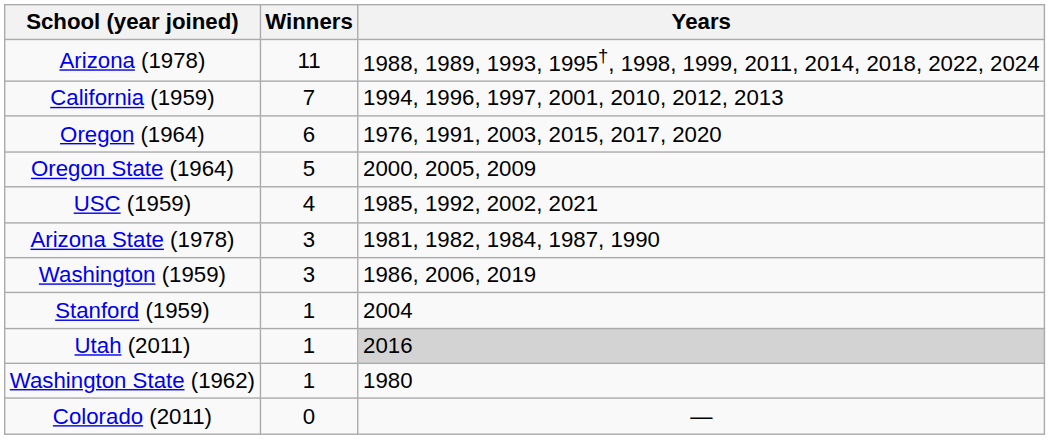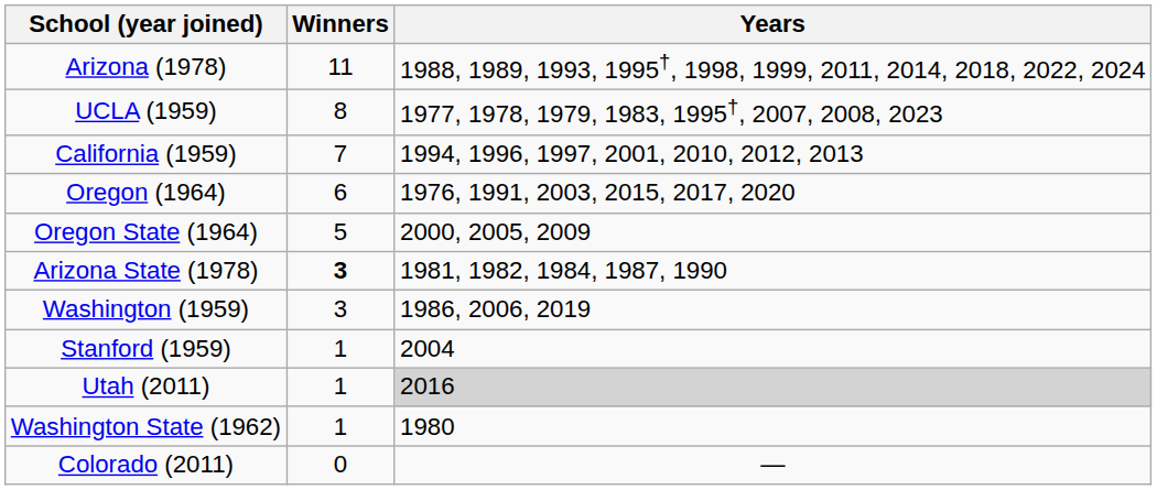+ row: UCLA (1959) | 8 | 1977, 1978, 1979, 1983, 1995†, 2007, 2008, 2023
- row: USC (1959) | 4 | 1985, 1992, 2002, 2021
Arizona State (1978) | Winners: normal -> bold
